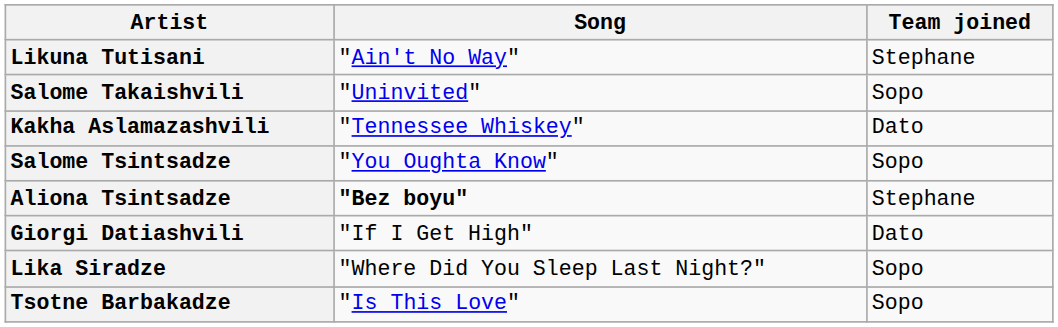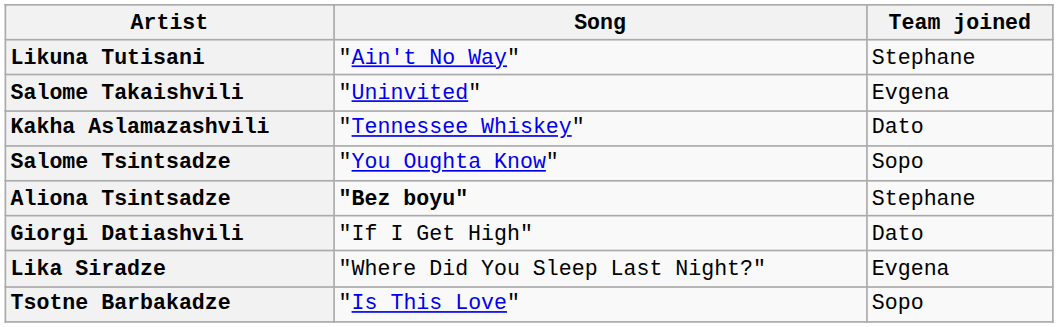Salome Takaishvili | Team joined: Sopo -> Evgena
Lika Siradze | Team joined: Sopo -> Evgena
